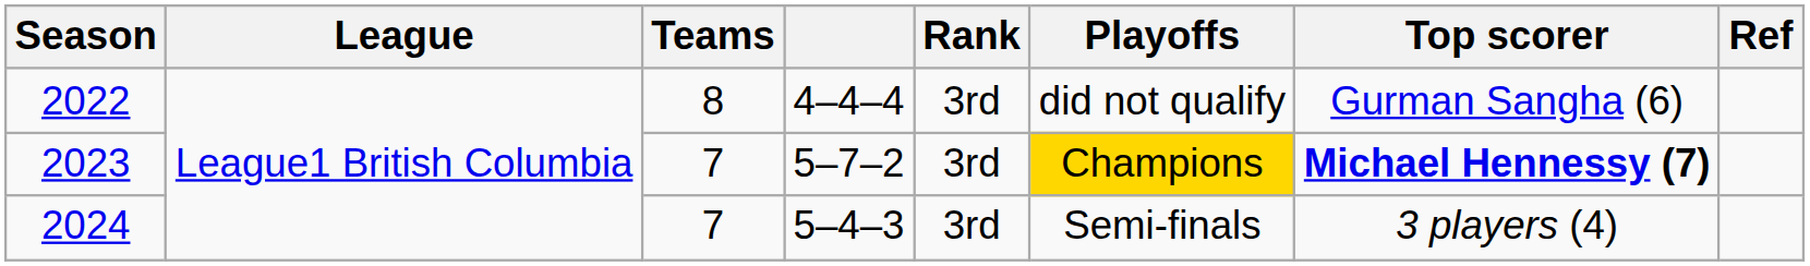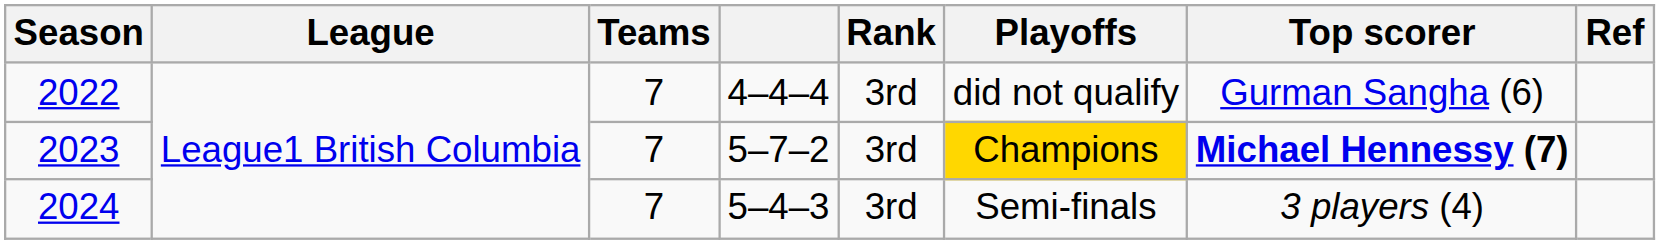2022 | Teams: 8 -> 7
